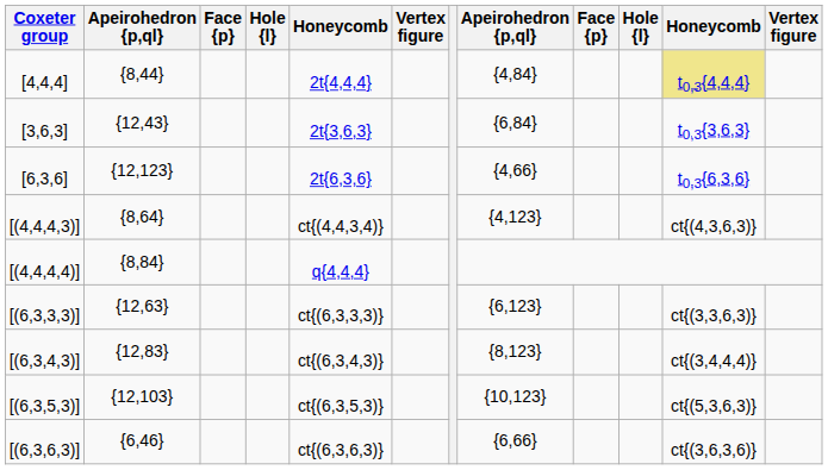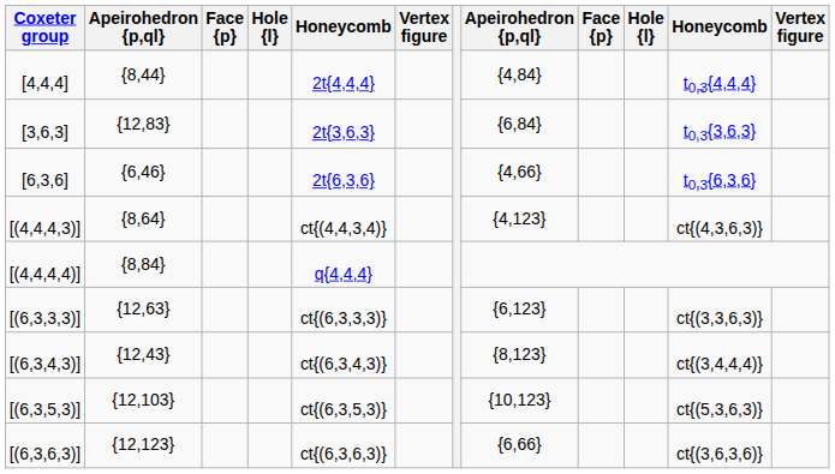[4,4,4] | column 11: khaki background -> no background
[3,6,3] | column 2: {12,43} -> {12,83}
[6,3,6] | column 2: {12,123} -> {6,46}
[(6,3,4,3)] | column 2: {12,83} -> {12,43}
[(6,3,6,3)] | column 2: {6,46} -> {12,123}
